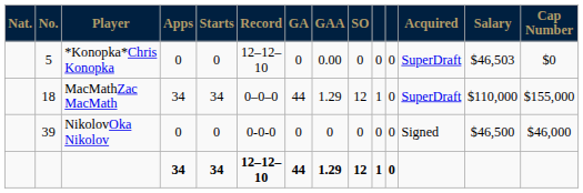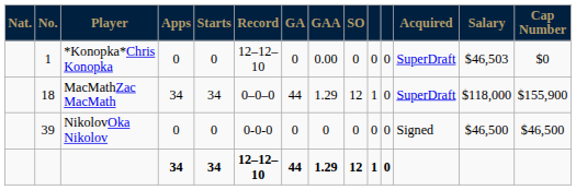*Konopka*Chris Konopka | No.: 5 -> 1
MacMathZac MacMath | Salary: $110,000 -> $118,000
MacMathZac MacMath | Cap Number: $155,000 -> $155,900
NikolovOka Nikolov | Cap Number: $46,000 -> $46,500
